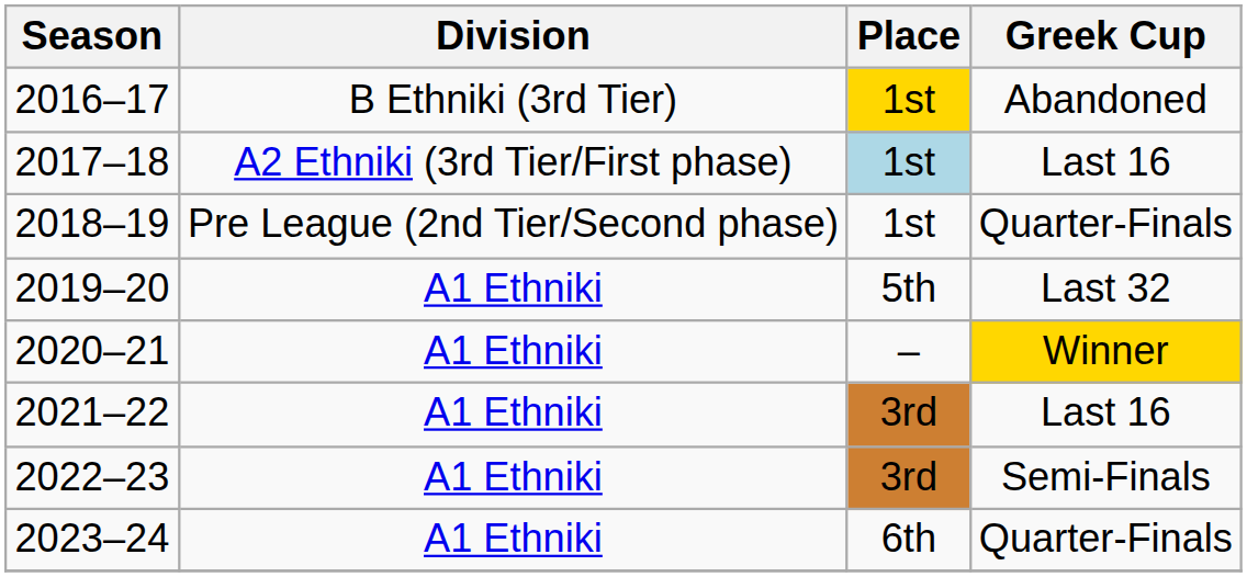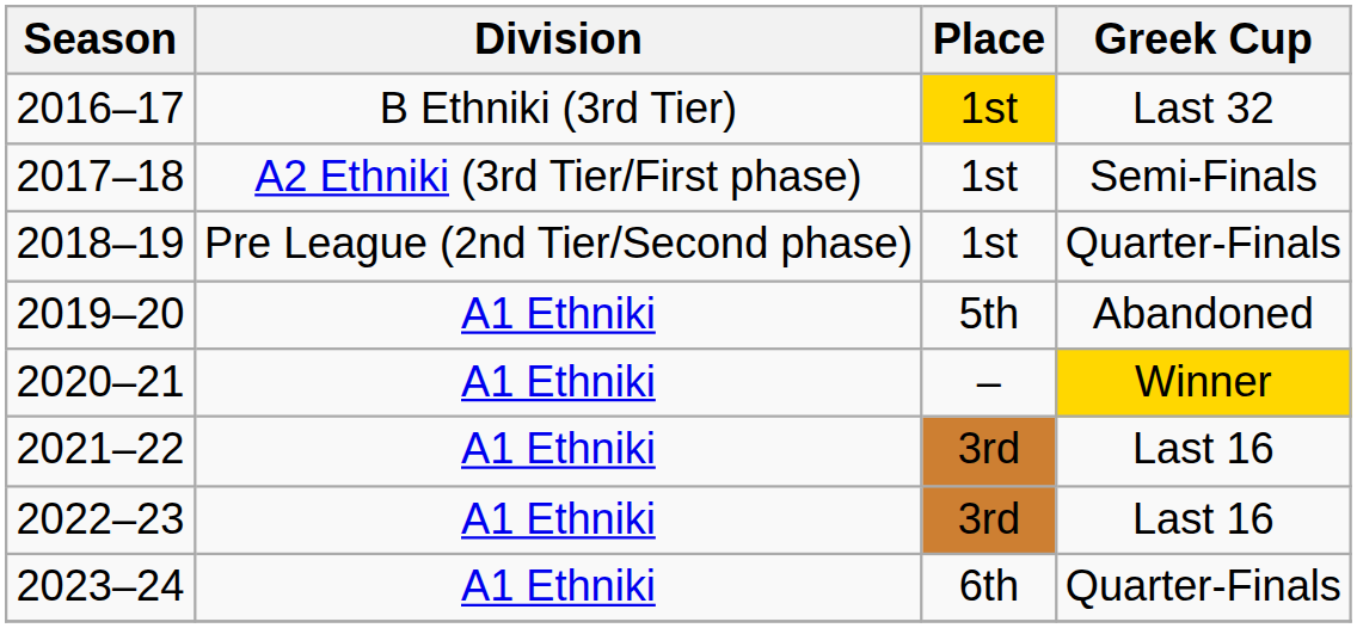2016–17 | Greek Cup: Abandoned -> Last 32
2017–18 | Place: lightblue background -> no background
2017–18 | Greek Cup: Last 16 -> Semi-Finals
2019–20 | Greek Cup: Last 32 -> Abandoned
2022–23 | Greek Cup: Semi-Finals -> Last 16
